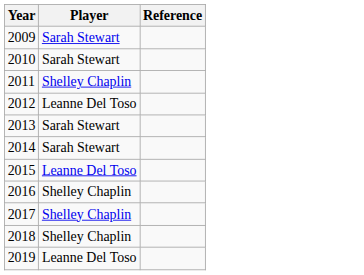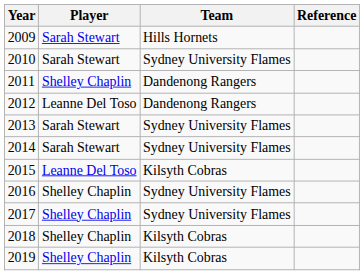+ column: Team | Hills Hornets | Sydney University Flames | Dandenong Rangers | Dandenong Rangers | Sydney University Flames | Sydney University Flames | Kilsyth Cobras | Sydney University Flames | Sydney University Flames | Kilsyth Cobras | Kilsyth Cobras
2019 | Player: Leanne Del Toso -> Shelley Chaplin
